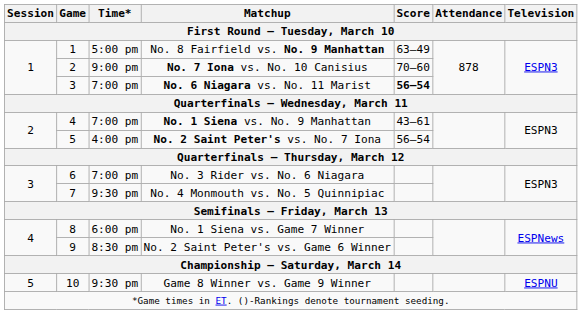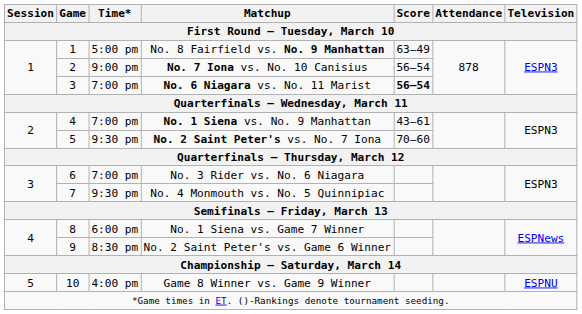No. 7 Iona vs. No. 10 Canisius | Score: 70–60 -> 56–54
No. 2 Saint Peter's vs. No. 7 Iona | Time*: 4:00 pm -> 9:30 pm
No. 2 Saint Peter's vs. No. 7 Iona | Score: 56–54 -> 70–60
Game 8 Winner vs. Game 9 Winner | Time*: 9:30 pm -> 4:00 pm
